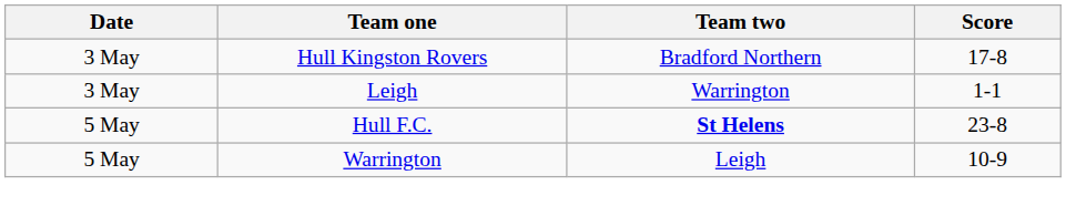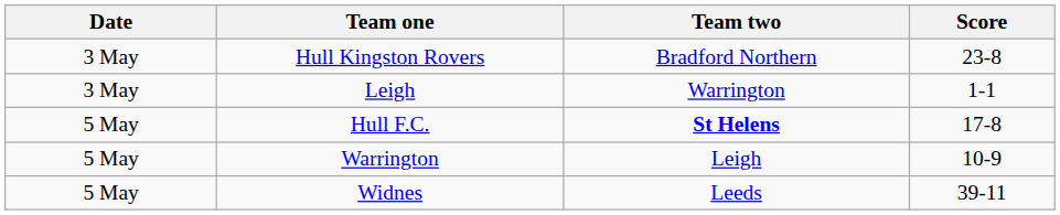Hull Kingston Rovers | Score: 17-8 -> 23-8
Hull F.C. | Score: 23-8 -> 17-8
+ row: 5 May | Widnes | Leeds | 39-11
